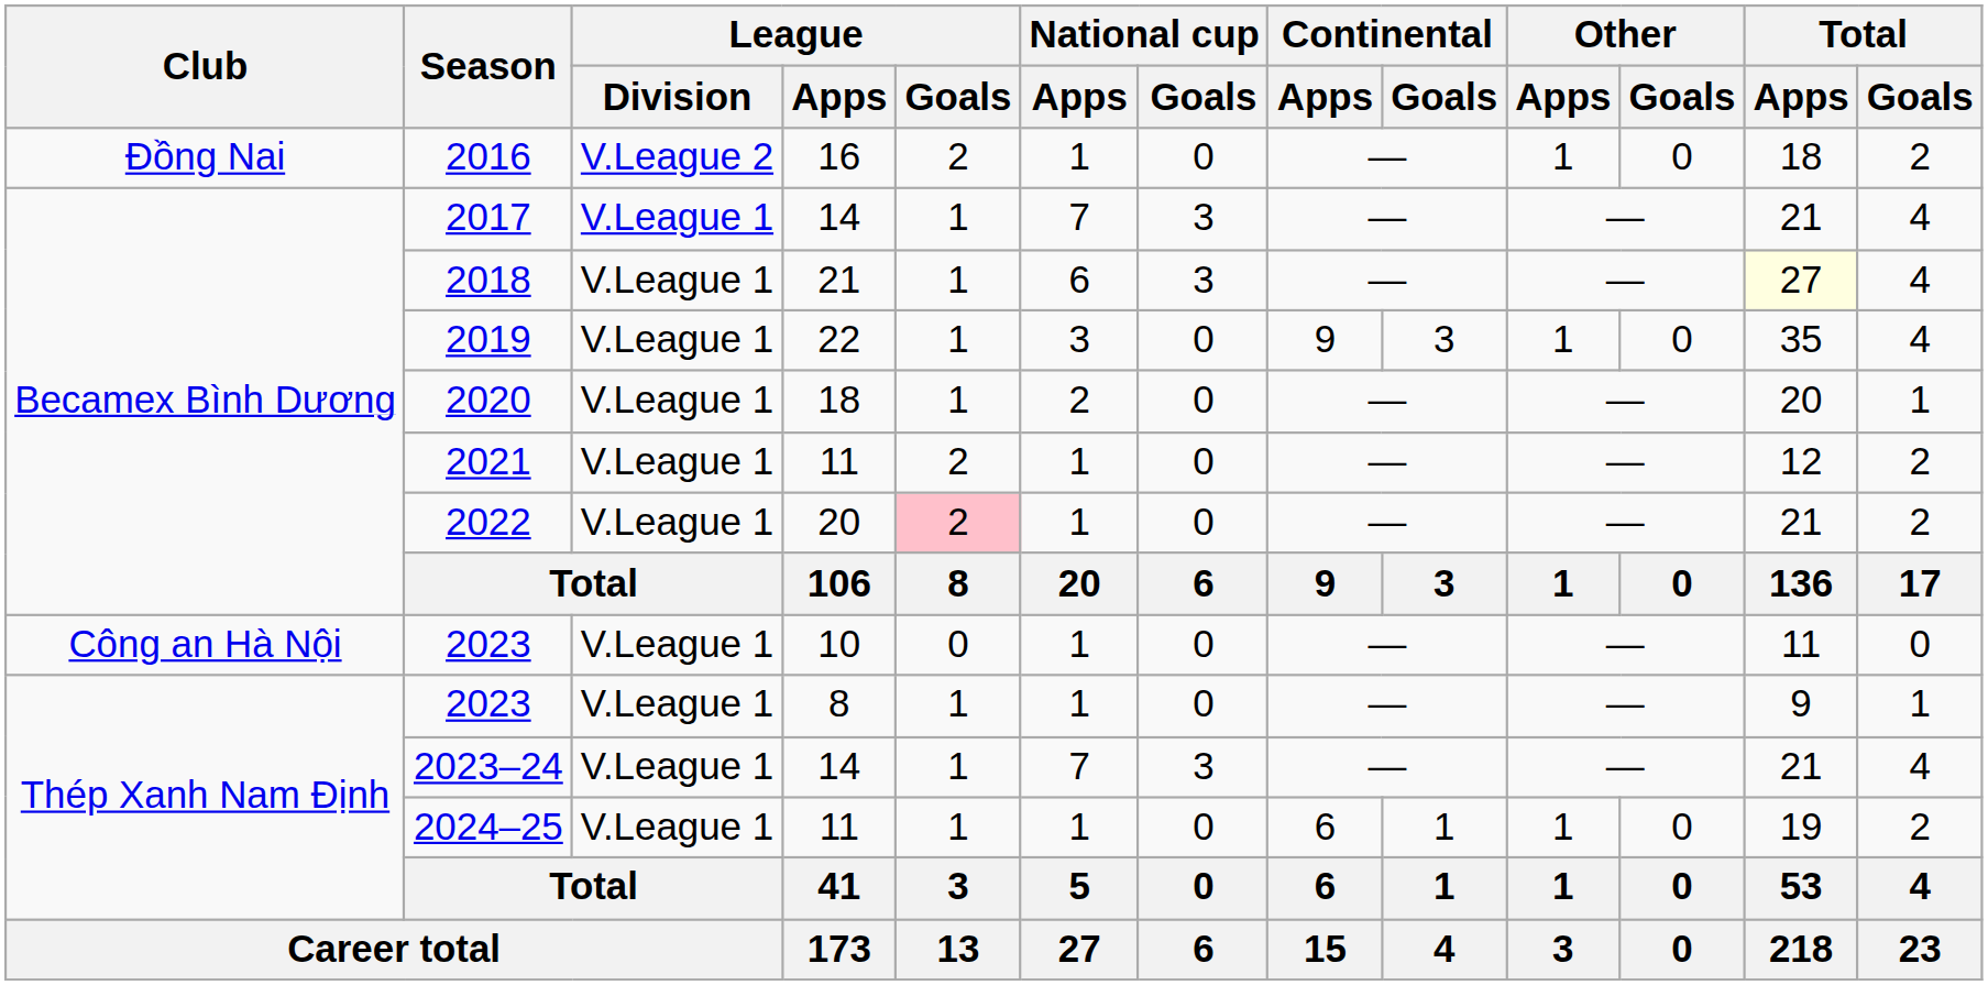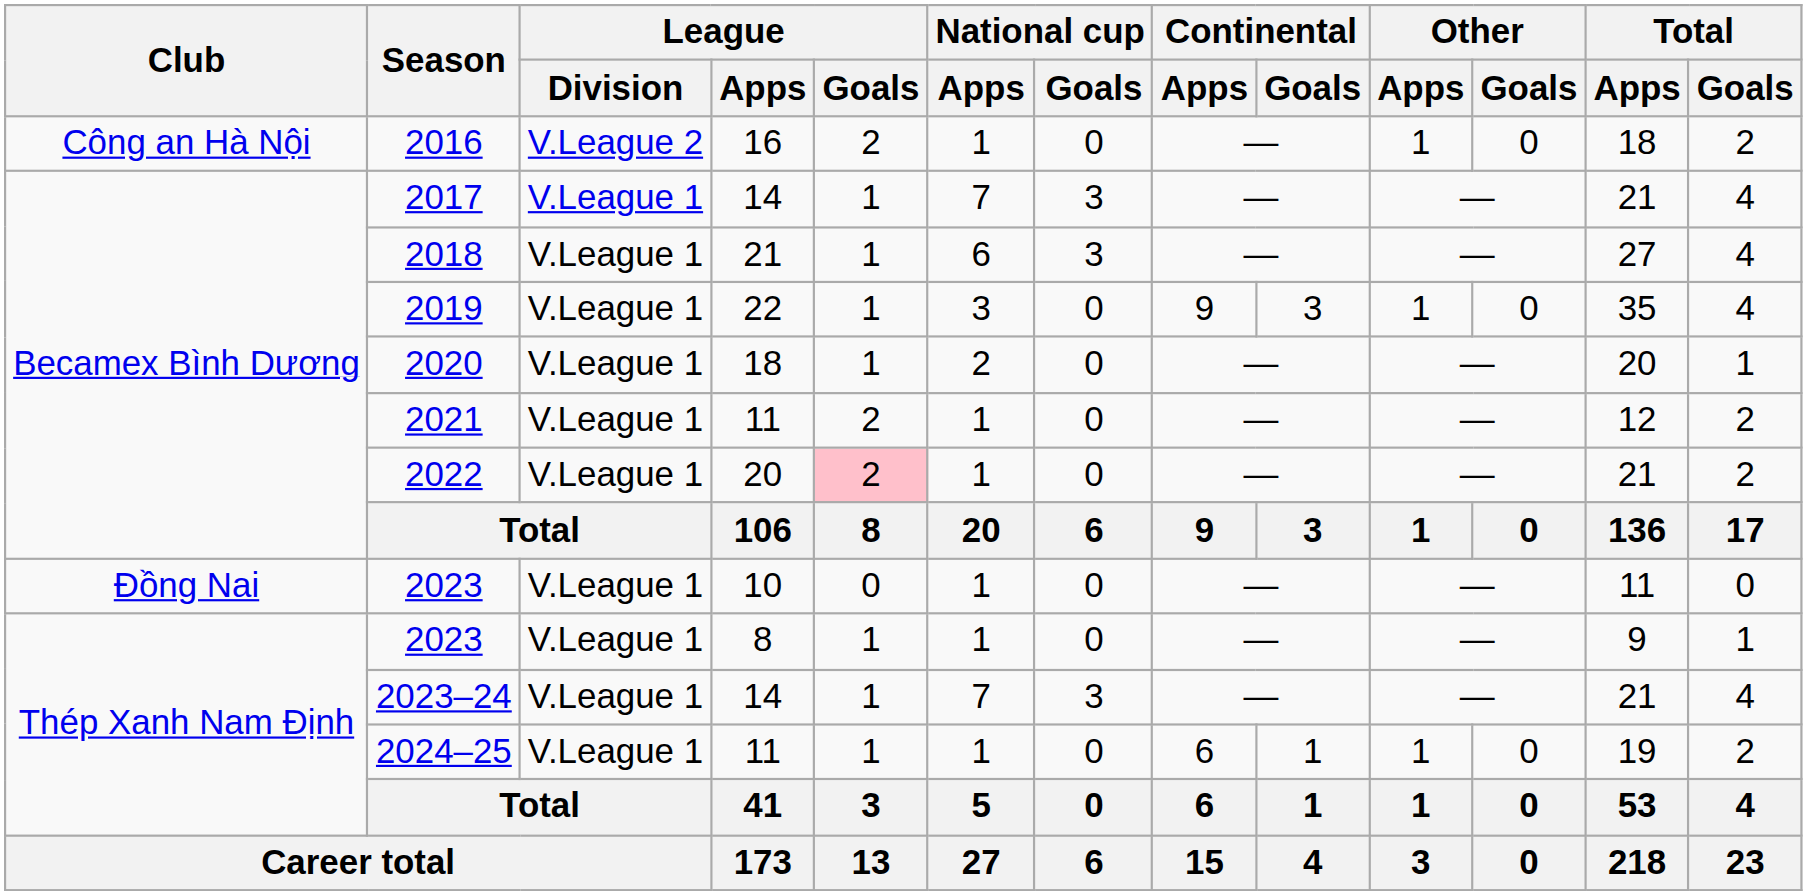2016 | Club: Đồng Nai -> Công an Hà Nội
2018 | Total / Apps: lightyellow background -> no background
2023 / 10 | Club: Công an Hà Nội -> Đồng Nai
